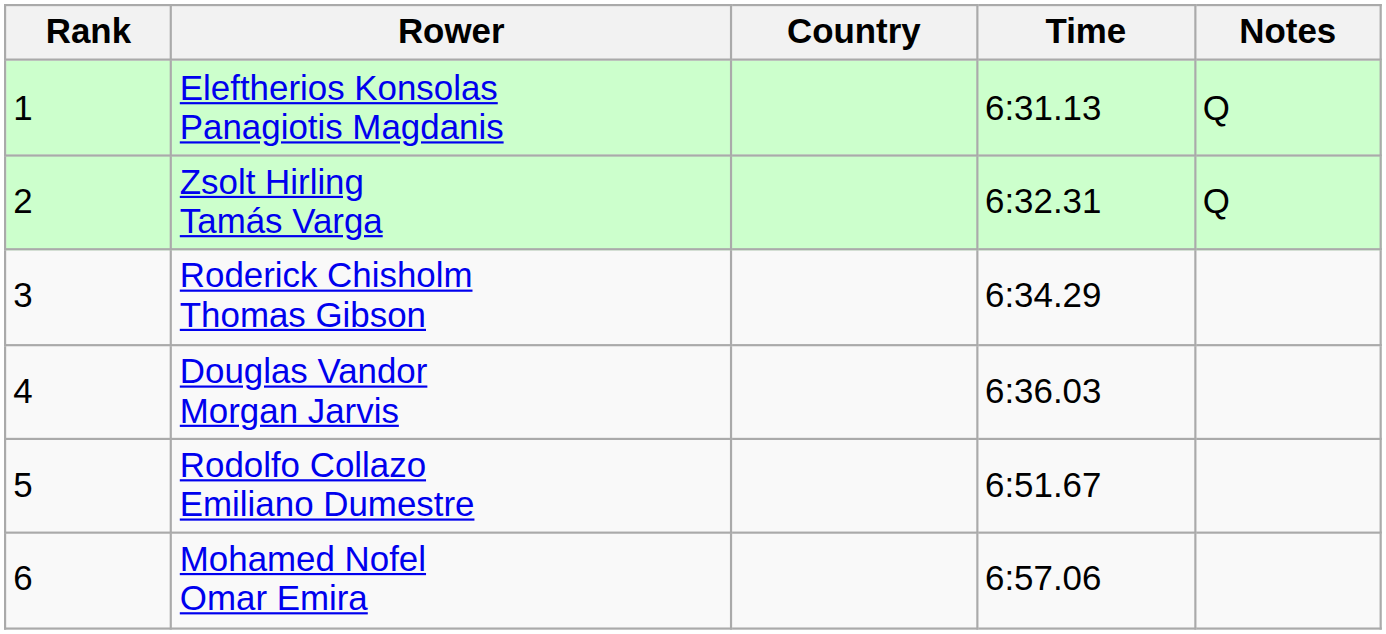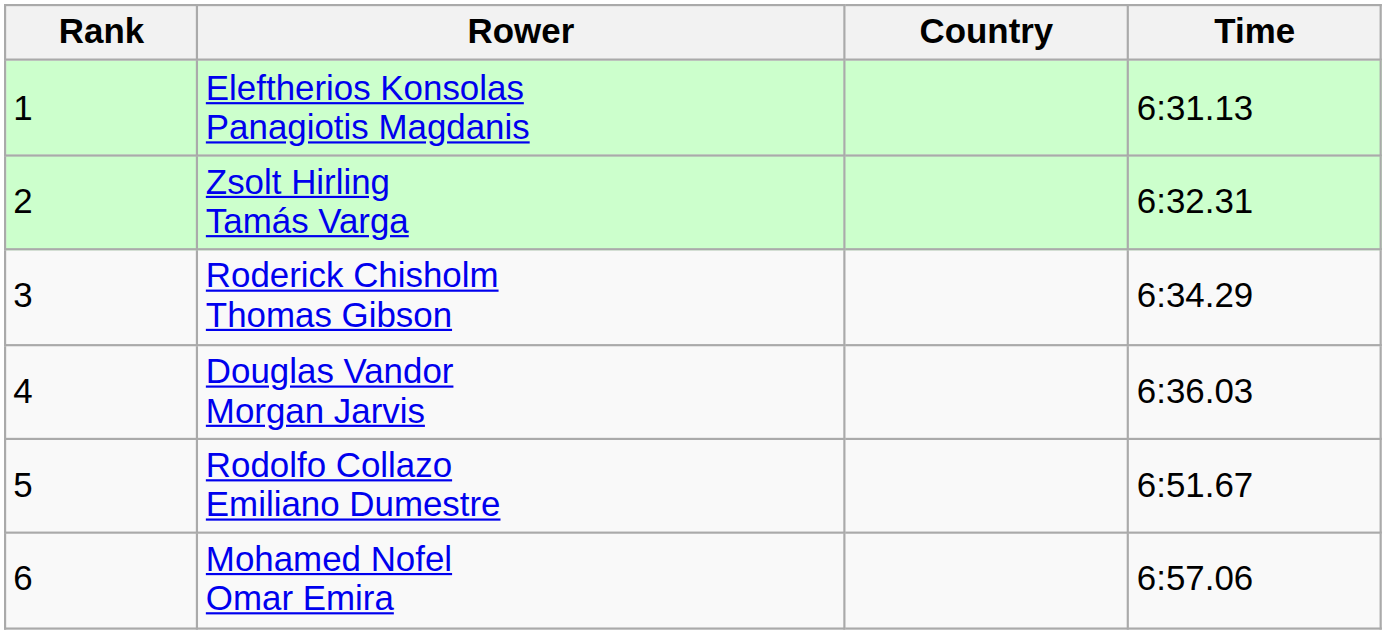- column: Notes | Q | Q
